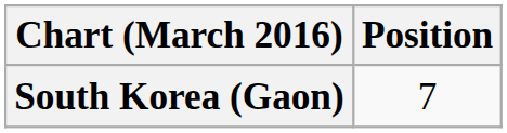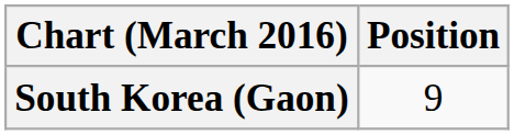South Korea (Gaon) | Position: 7 -> 9
